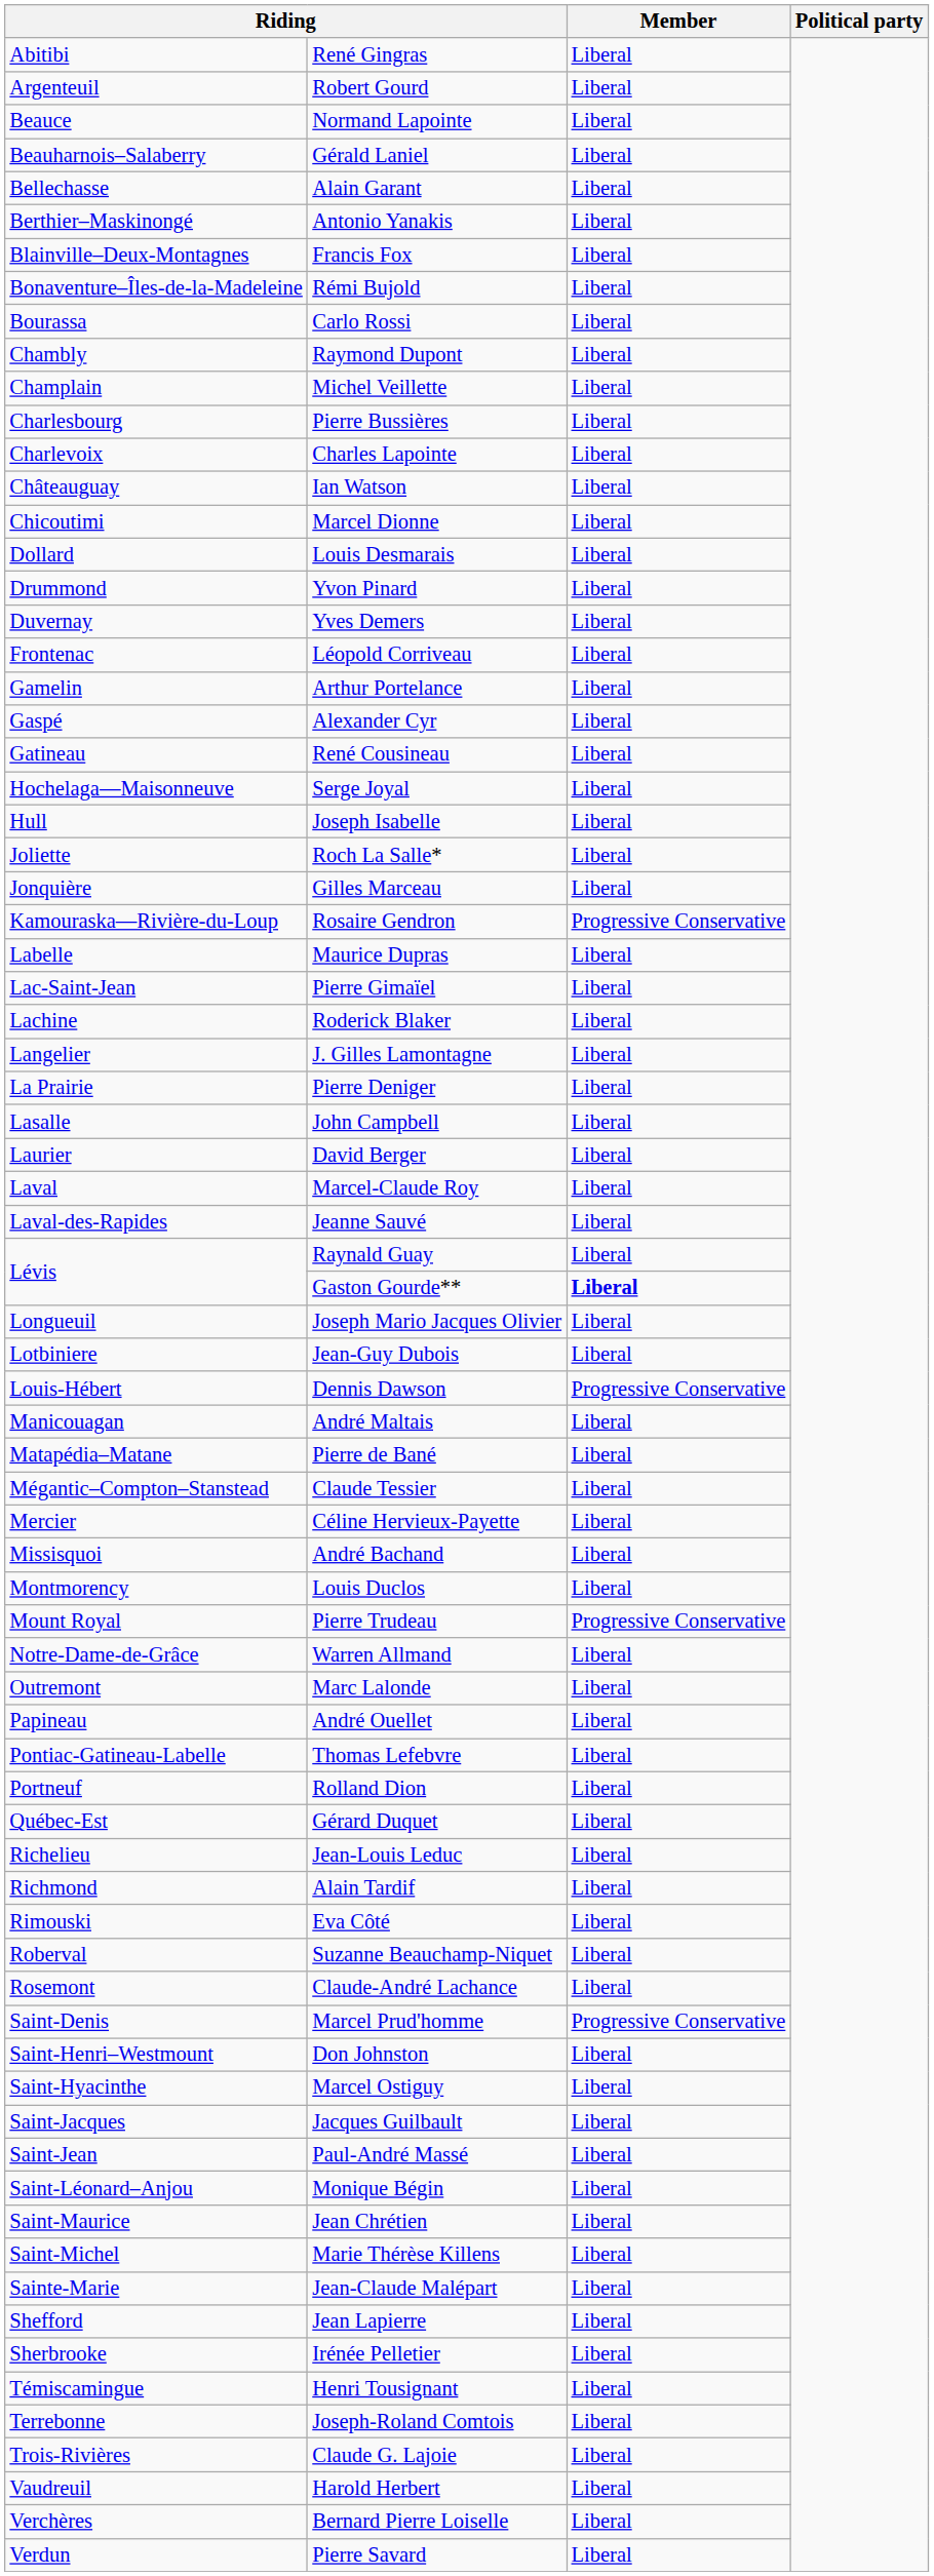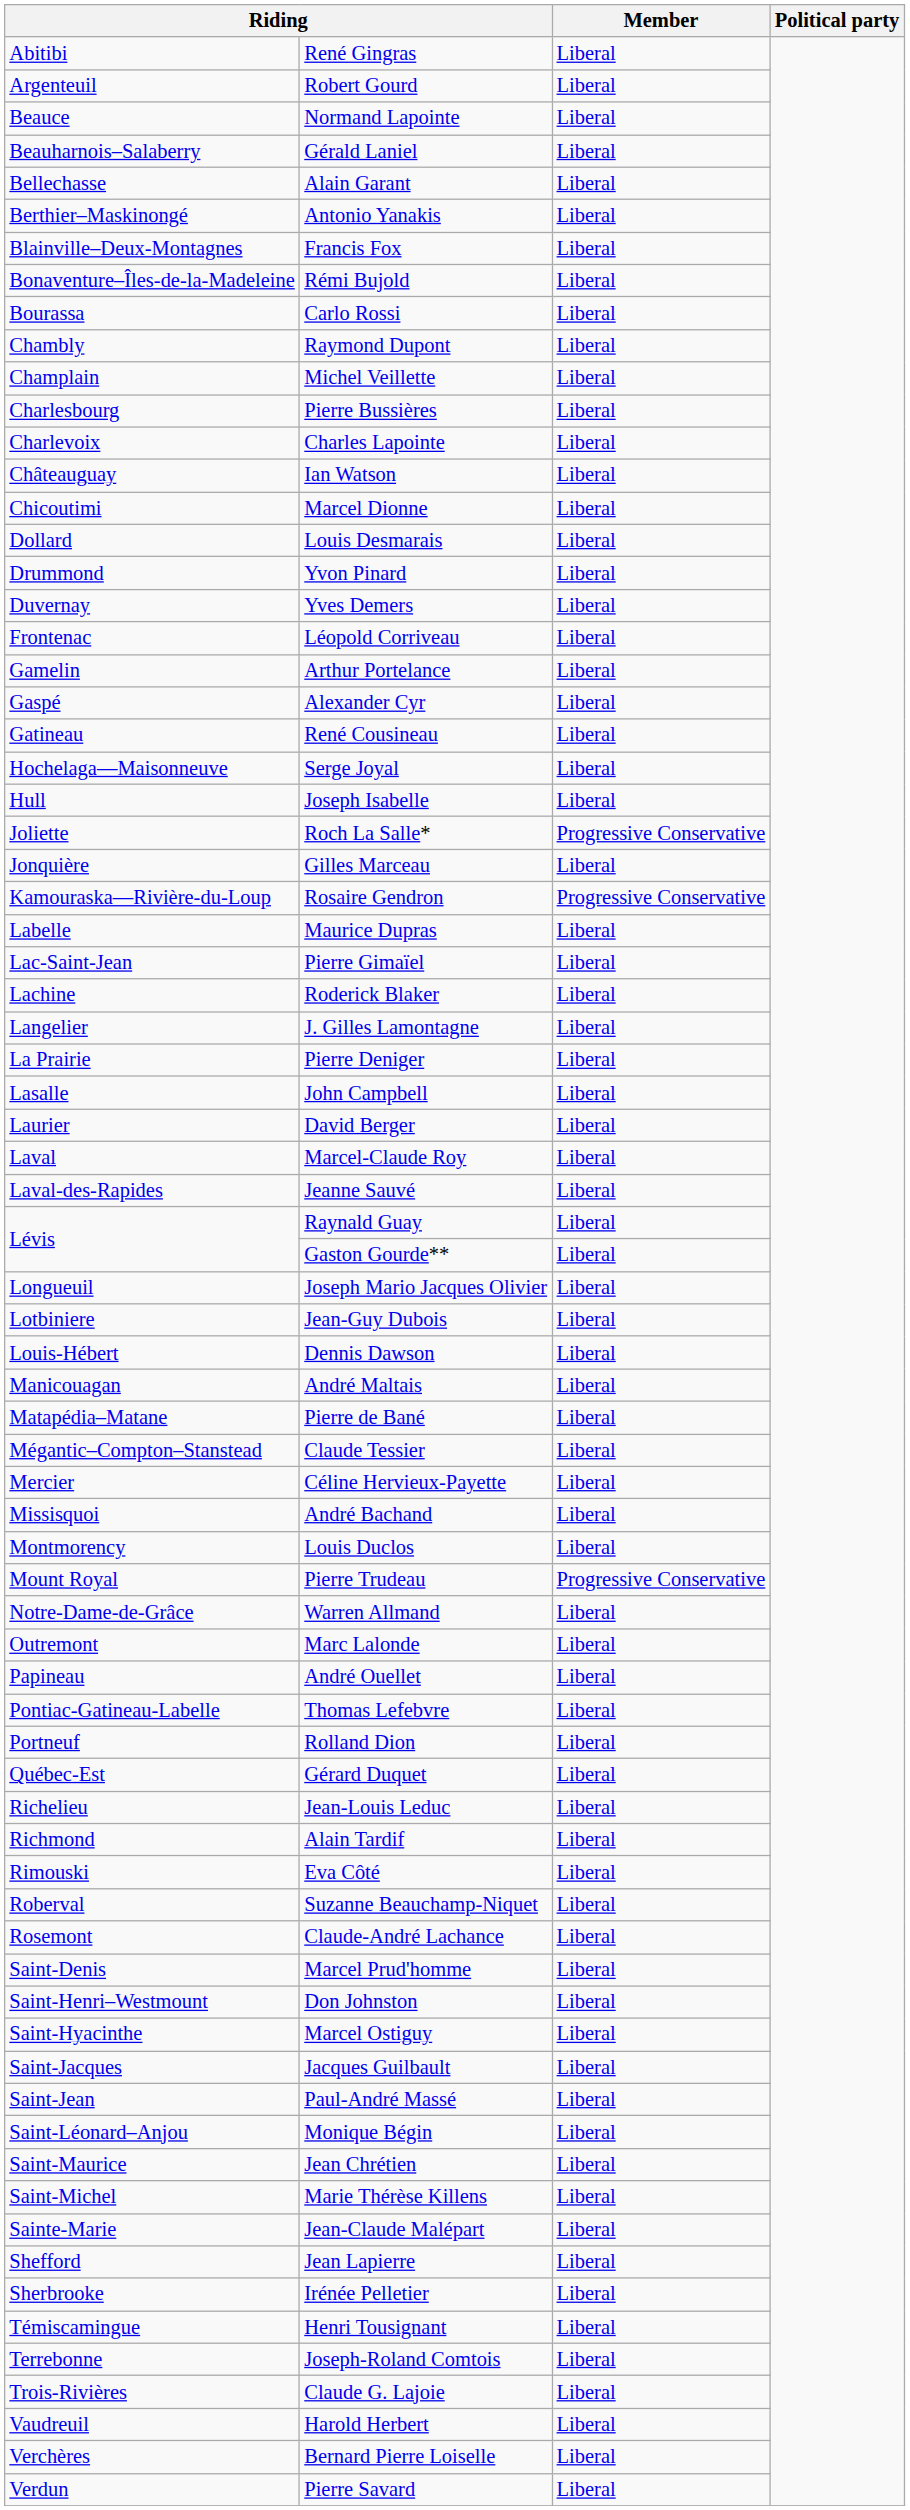Roch La Salle* | Member: Liberal -> Progressive Conservative
Gaston Gourde** | Member: bold -> normal
Dennis Dawson | Member: Progressive Conservative -> Liberal
Marcel Prud'homme | Member: Progressive Conservative -> Liberal
